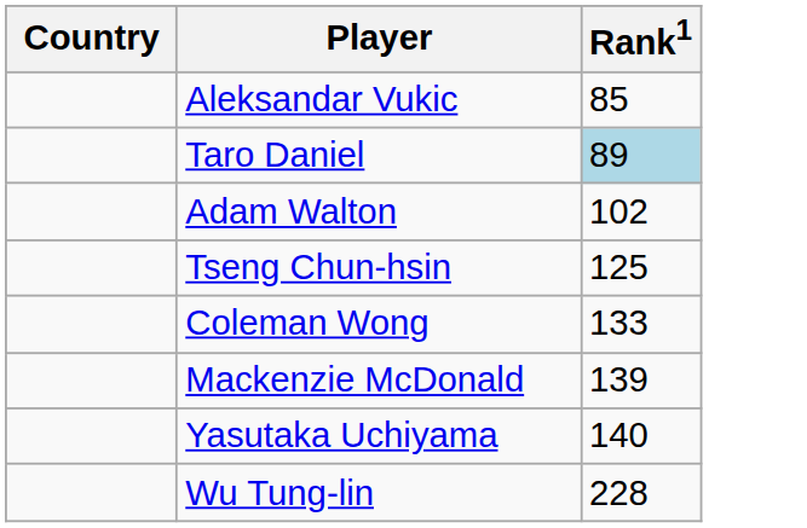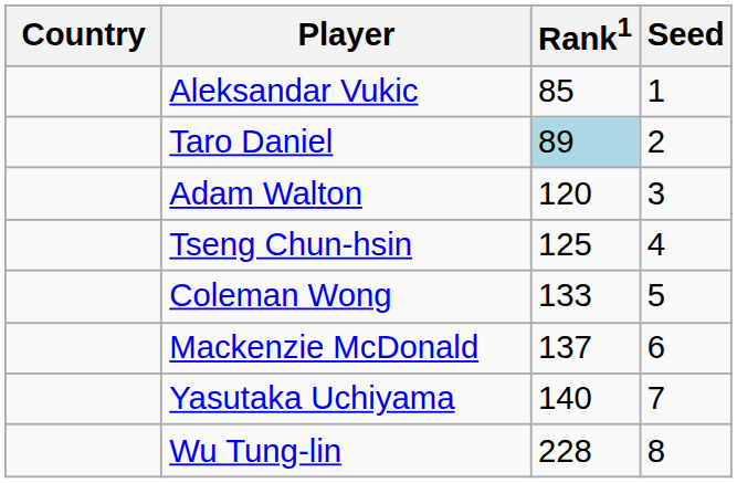+ column: Seed | 1 | 2 | 3 | 4 | 5 | 6 | 7 | 8
Adam Walton | Rank1: 102 -> 120
Mackenzie McDonald | Rank1: 139 -> 137
